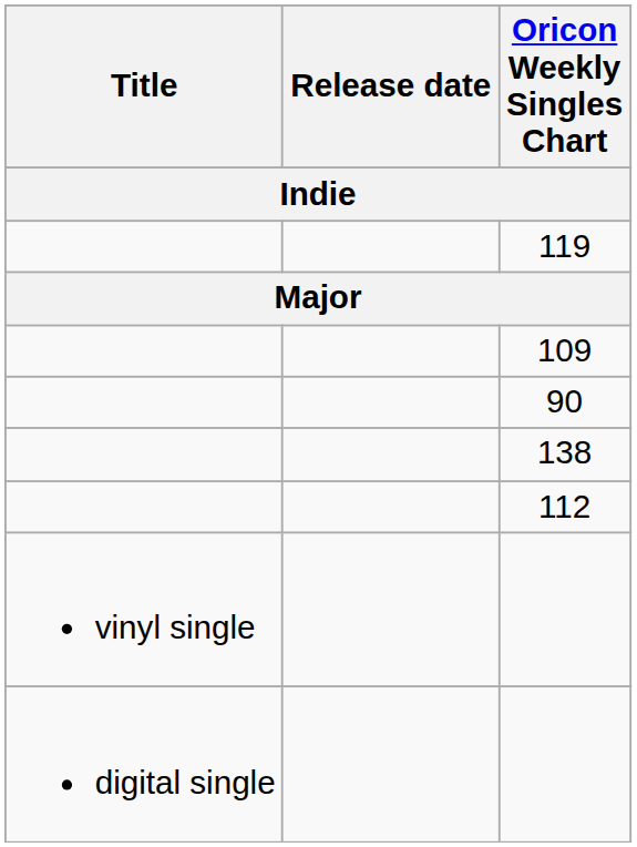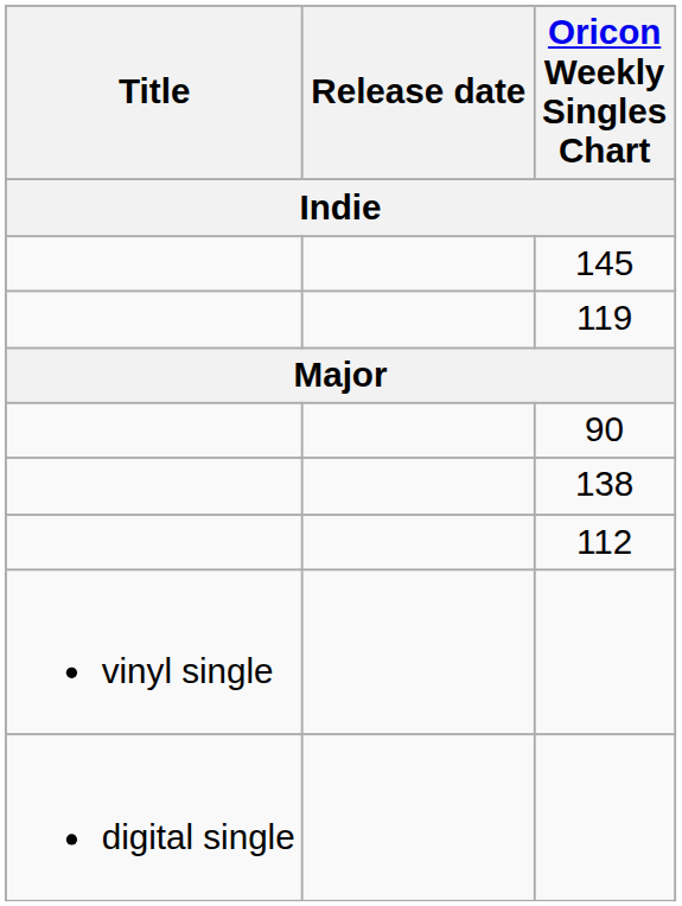+ row: 145
- row: 109
